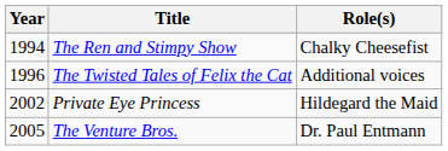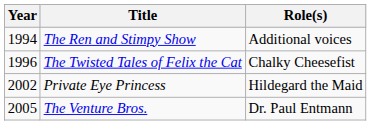The Ren and Stimpy Show | Role(s): Chalky Cheesefist -> Additional voices
The Twisted Tales of Felix the Cat | Role(s): Additional voices -> Chalky Cheesefist
